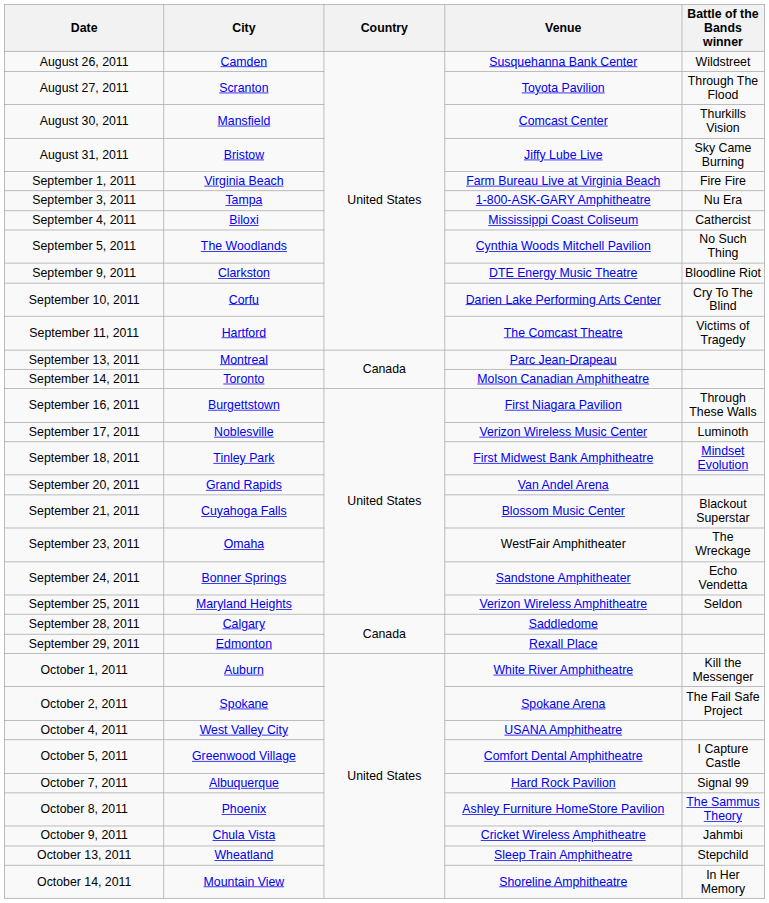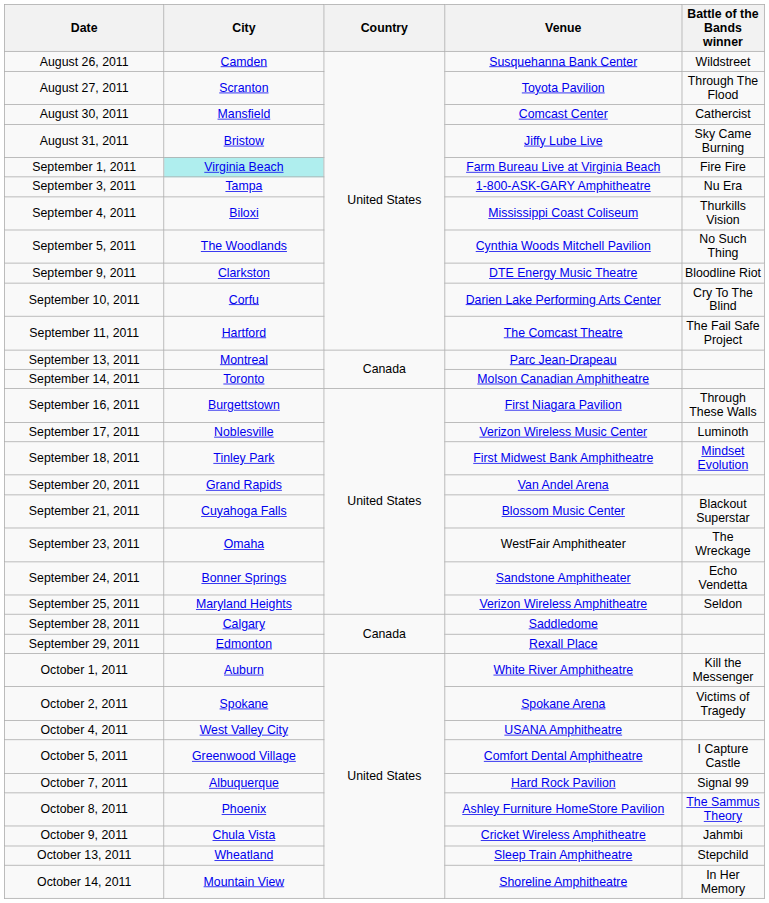August 30, 2011 | Battle of the Bands winner: Thurkills Vision -> Cathercist
September 1, 2011 | City: no background -> paleturquoise background
September 4, 2011 | Battle of the Bands winner: Cathercist -> Thurkills Vision
September 11, 2011 | Battle of the Bands winner: Victims of Tragedy -> The Fail Safe Project
October 2, 2011 | Battle of the Bands winner: The Fail Safe Project -> Victims of Tragedy
